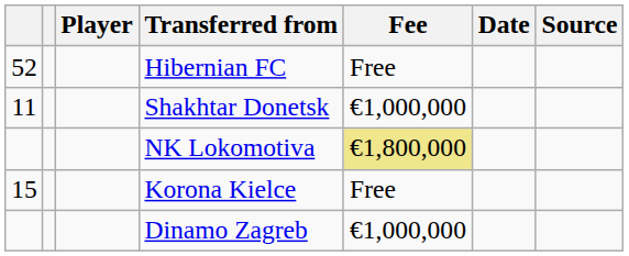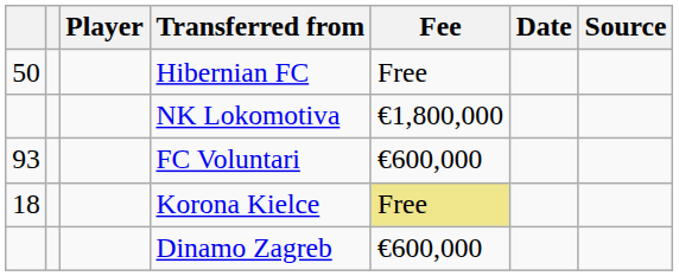Hibernian FC | column 1: 52 -> 50
- row: 11 | Shakhtar Donetsk | €1,000,000
NK Lokomotiva | Fee: khaki background -> no background
+ row: 93 | FC Voluntari | €600,000
Korona Kielce | column 1: 15 -> 18
Korona Kielce | Fee: no background -> khaki background
Dinamo Zagreb | Fee: €1,000,000 -> €600,000
